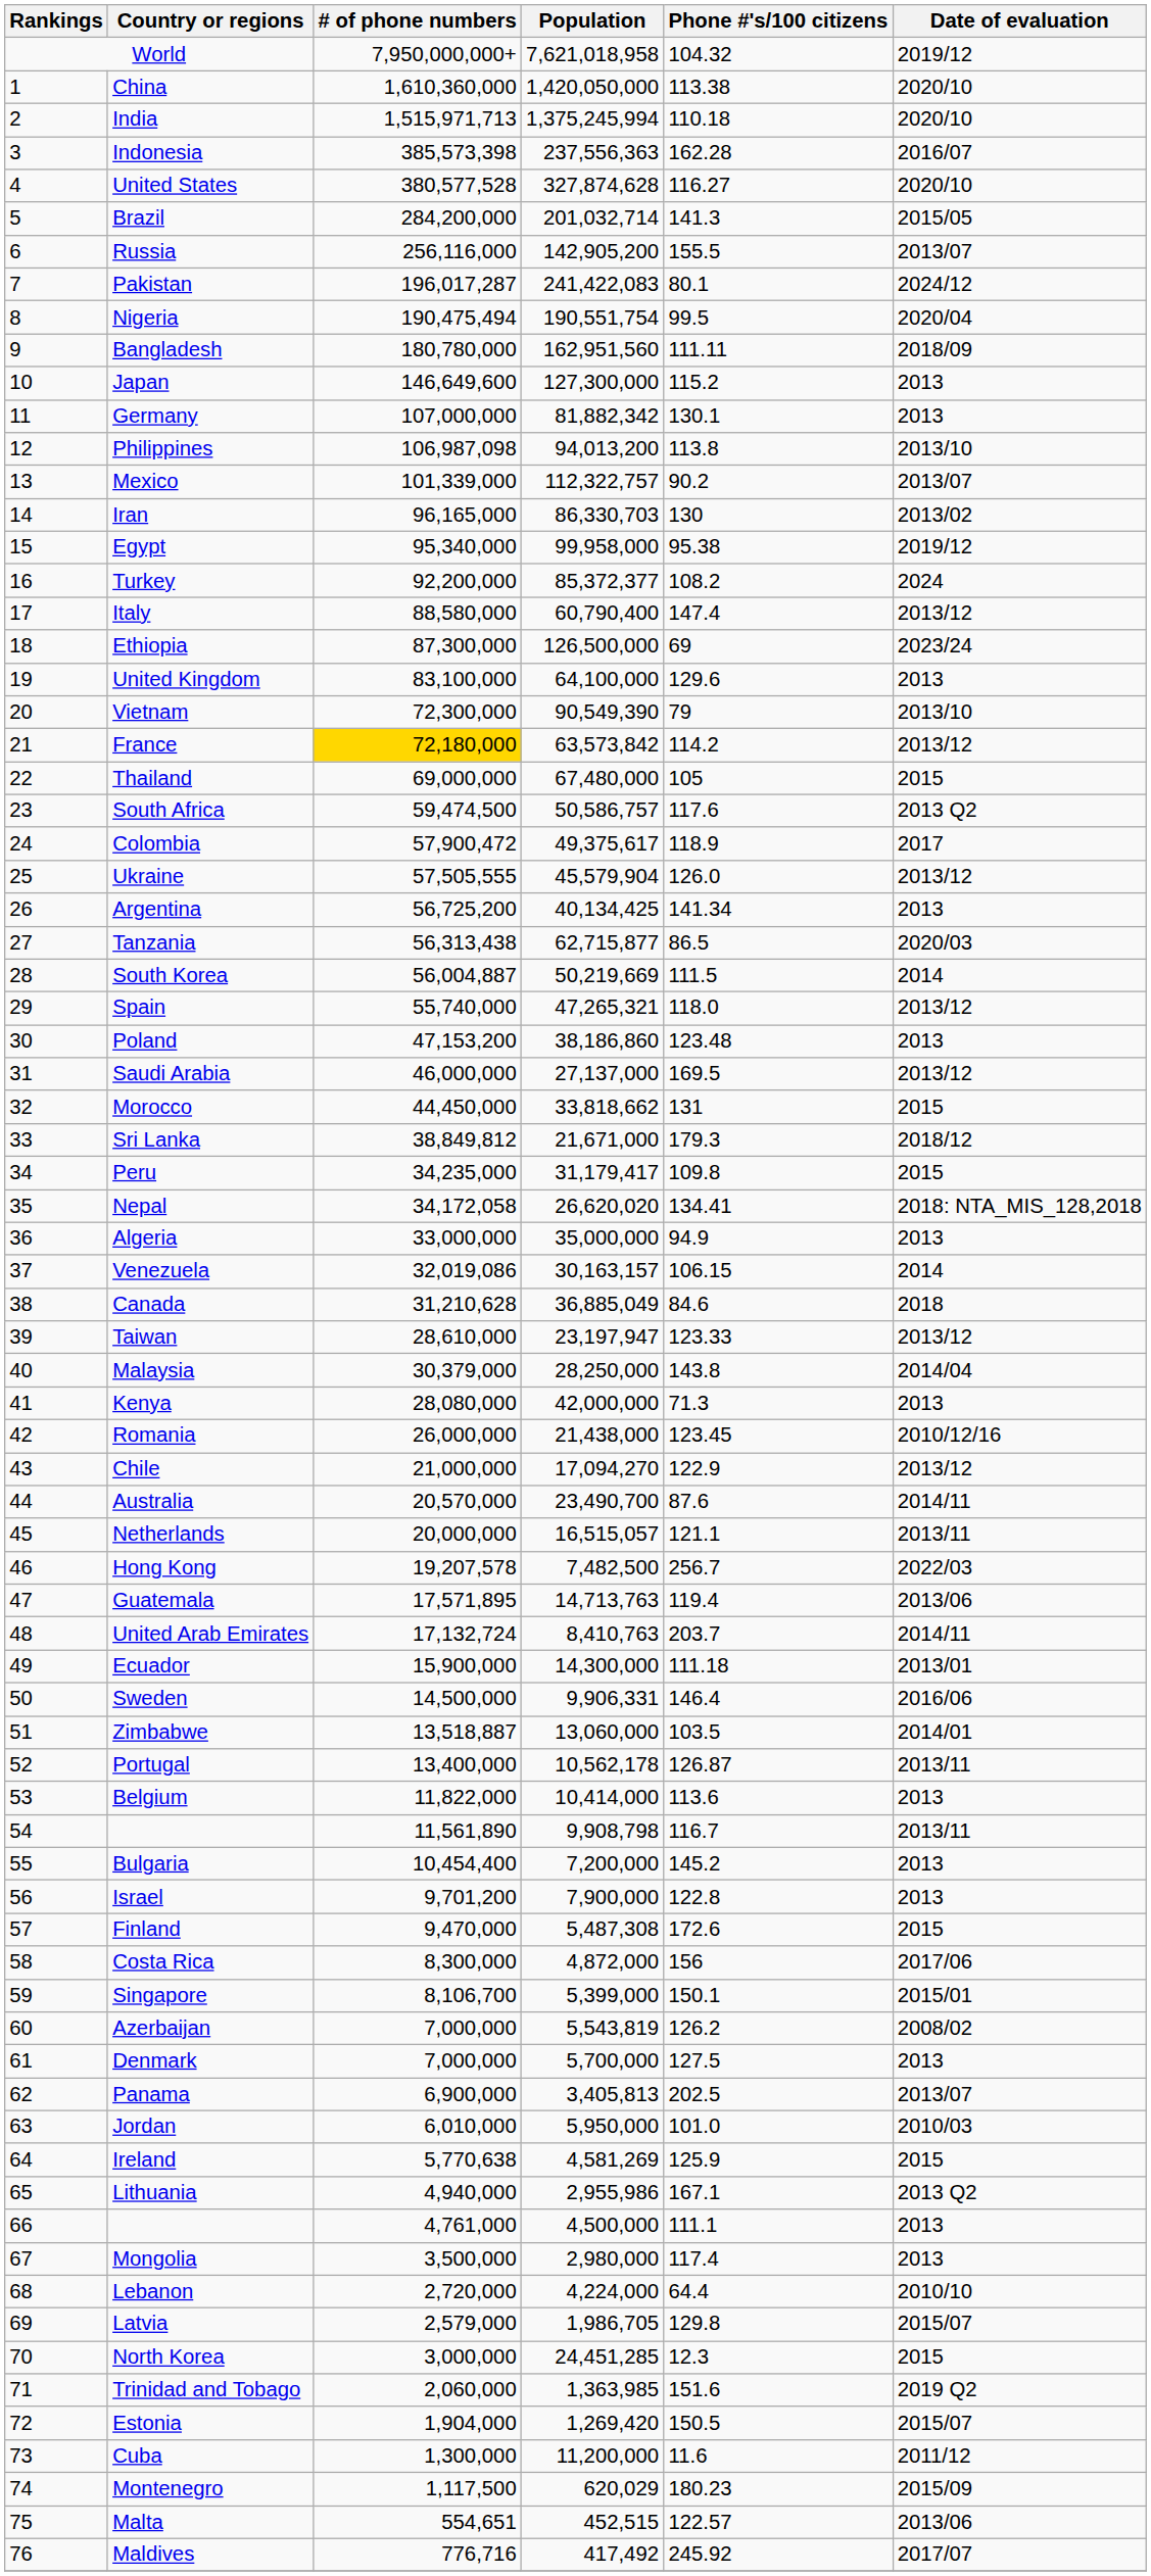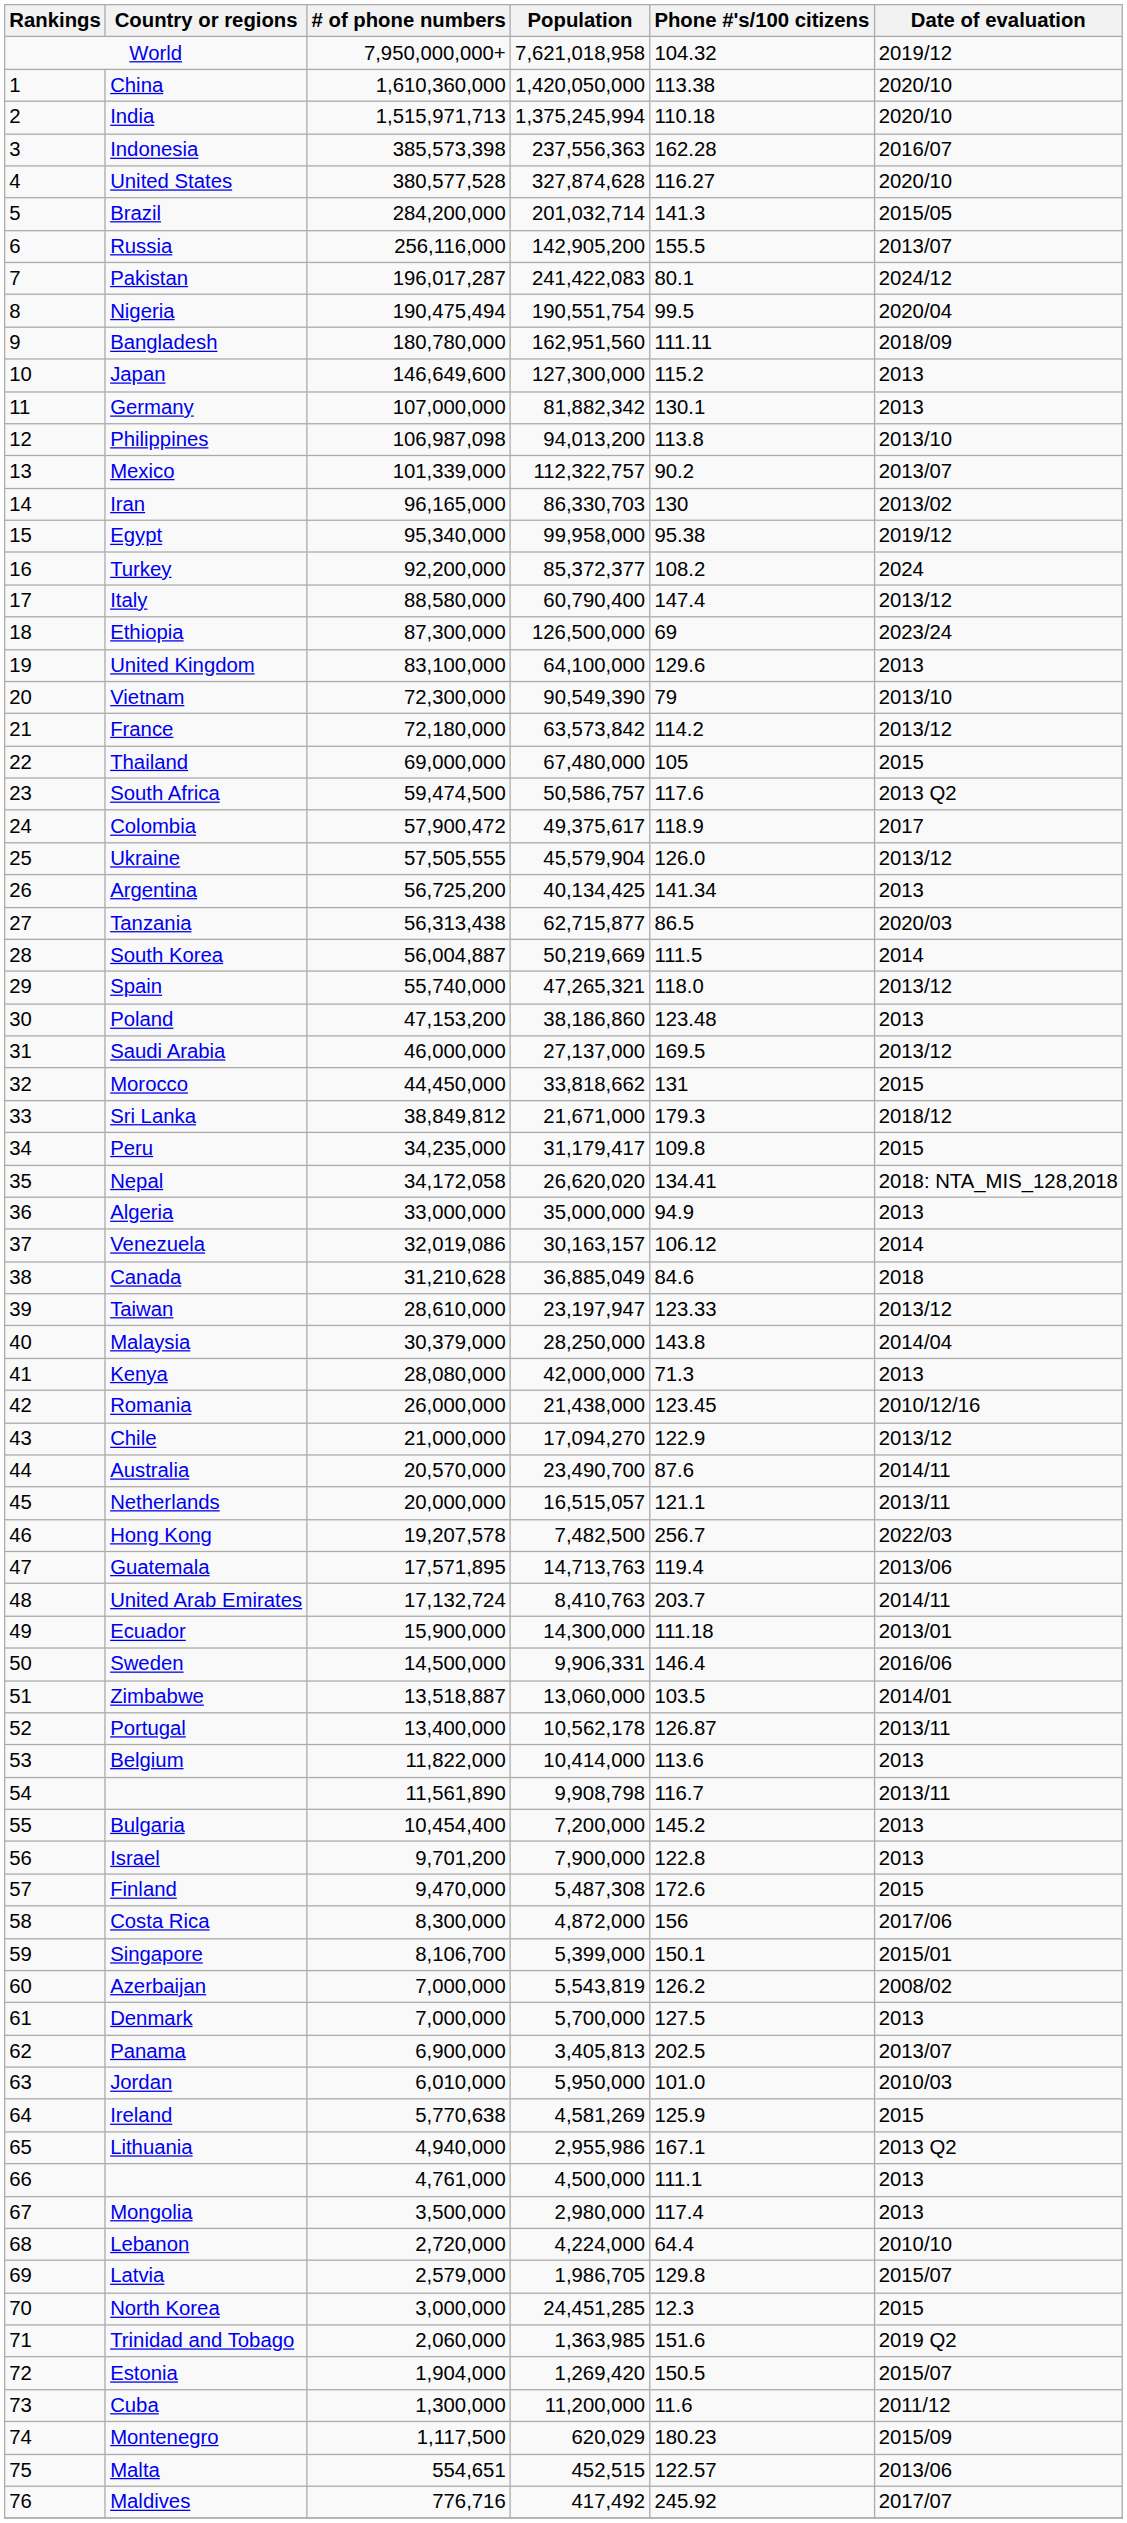France | # of phone numbers: gold background -> no background
Venezuela | Phone #'s/100 citizens: 106.15 -> 106.12
